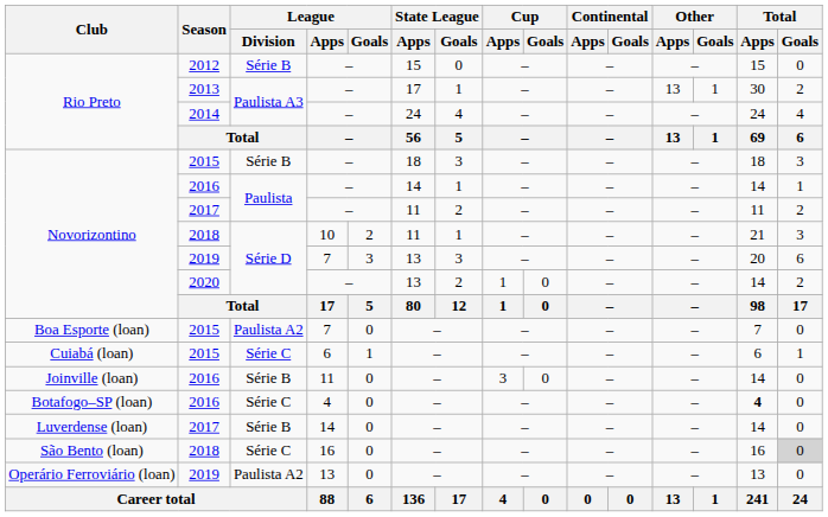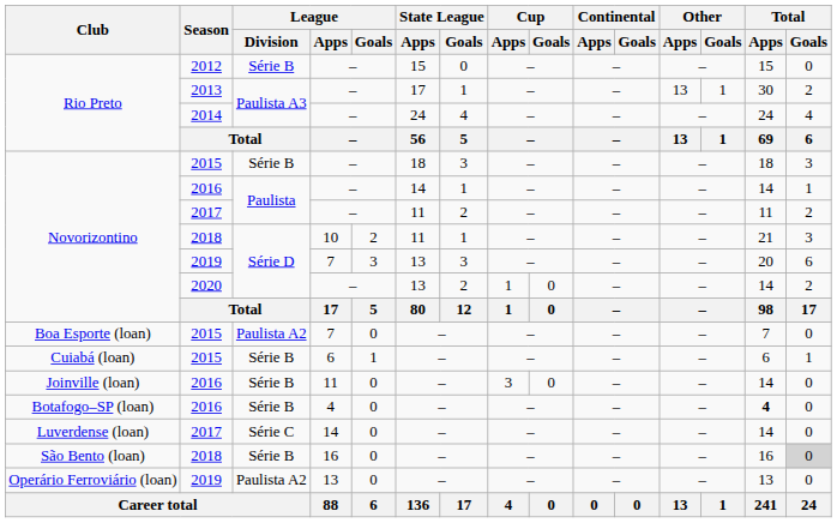Cuiabá (loan) | League / Division: Série C -> Série B
Botafogo–SP (loan) | League / Division: Série C -> Série B
Luverdense (loan) | League / Division: Série B -> Série C
São Bento (loan) | League / Division: Série C -> Série B
